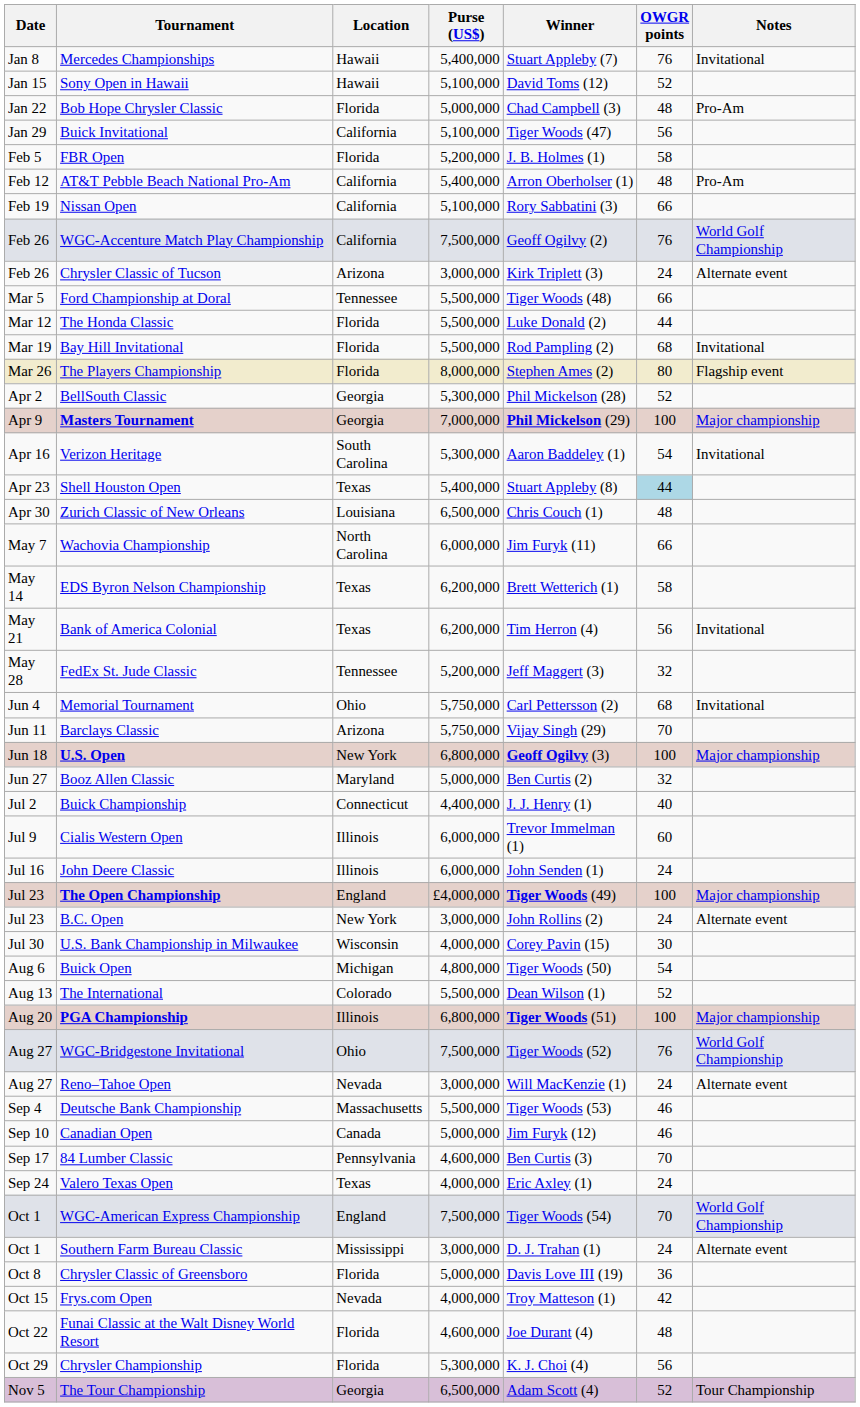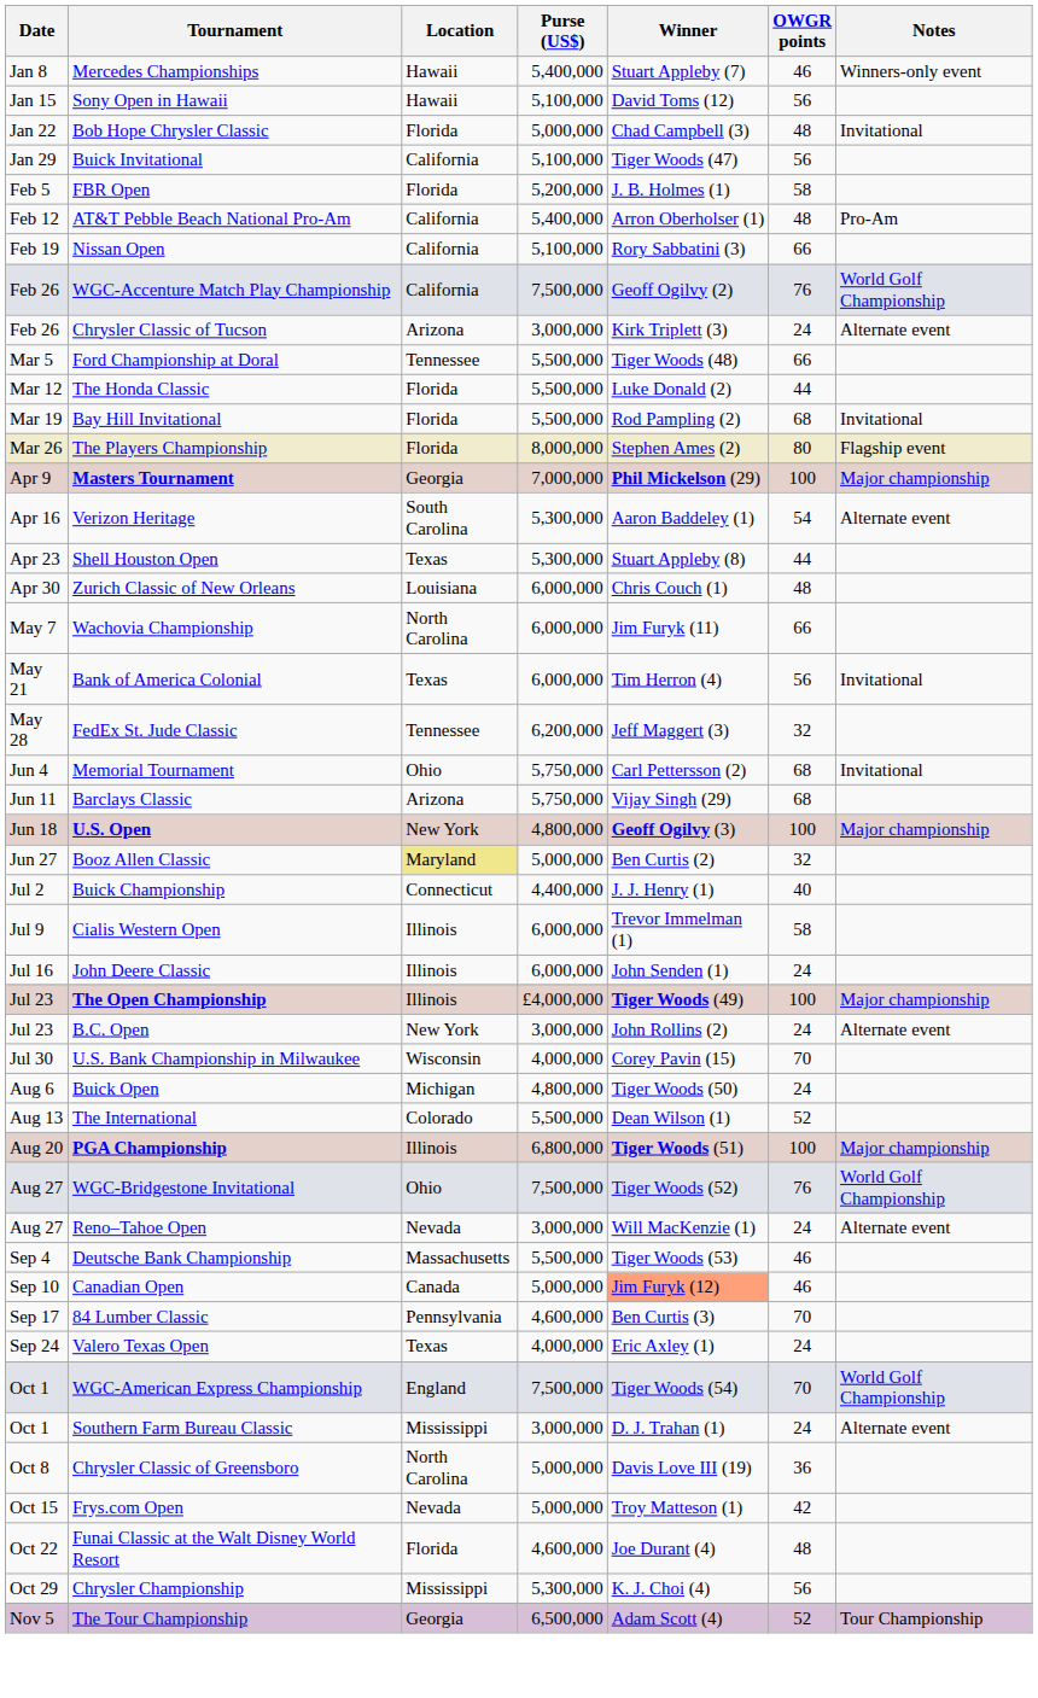Mercedes Championships | OWGR points: 76 -> 46
Mercedes Championships | Notes: Invitational -> Winners-only event
Sony Open in Hawaii | OWGR points: 52 -> 56
Bob Hope Chrysler Classic | Notes: Pro-Am -> Invitational
- row: Apr 2 | BellSouth Classic | Georgia | 5,300,000 | Phil Mickelson (28) | 52
Verizon Heritage | Notes: Invitational -> Alternate event
Shell Houston Open | Purse (US$): 5,400,000 -> 5,300,000
Shell Houston Open | OWGR points: lightblue background -> no background
Zurich Classic of New Orleans | Purse (US$): 6,500,000 -> 6,000,000
- row: May 14 | EDS Byron Nelson Championship | Texas | 6,200,000 | Brett Wetterich (1) | 58
Bank of America Colonial | Purse (US$): 6,200,000 -> 6,000,000
FedEx St. Jude Classic | Purse (US$): 5,200,000 -> 6,200,000
Barclays Classic | OWGR points: 70 -> 68
U.S. Open | Purse (US$): 6,800,000 -> 4,800,000
Booz Allen Classic | Location: no background -> khaki background
Cialis Western Open | OWGR points: 60 -> 58
The Open Championship | Location: England -> Illinois
U.S. Bank Championship in Milwaukee | OWGR points: 30 -> 70
Buick Open | OWGR points: 54 -> 24
Canadian Open | Winner: no background -> lightsalmon background
Chrysler Classic of Greensboro | Location: Florida -> North Carolina
Frys.com Open | Purse (US$): 4,000,000 -> 5,000,000
Chrysler Championship | Location: Florida -> Mississippi
